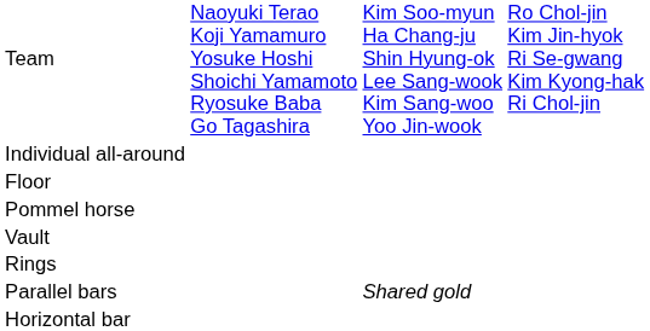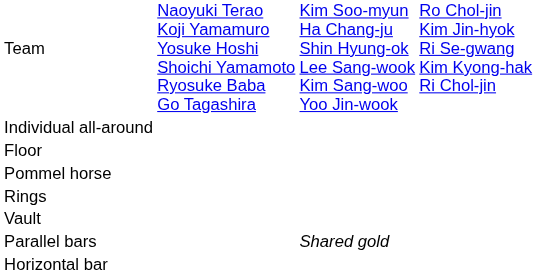rows swapped: Rings <-> Vault
